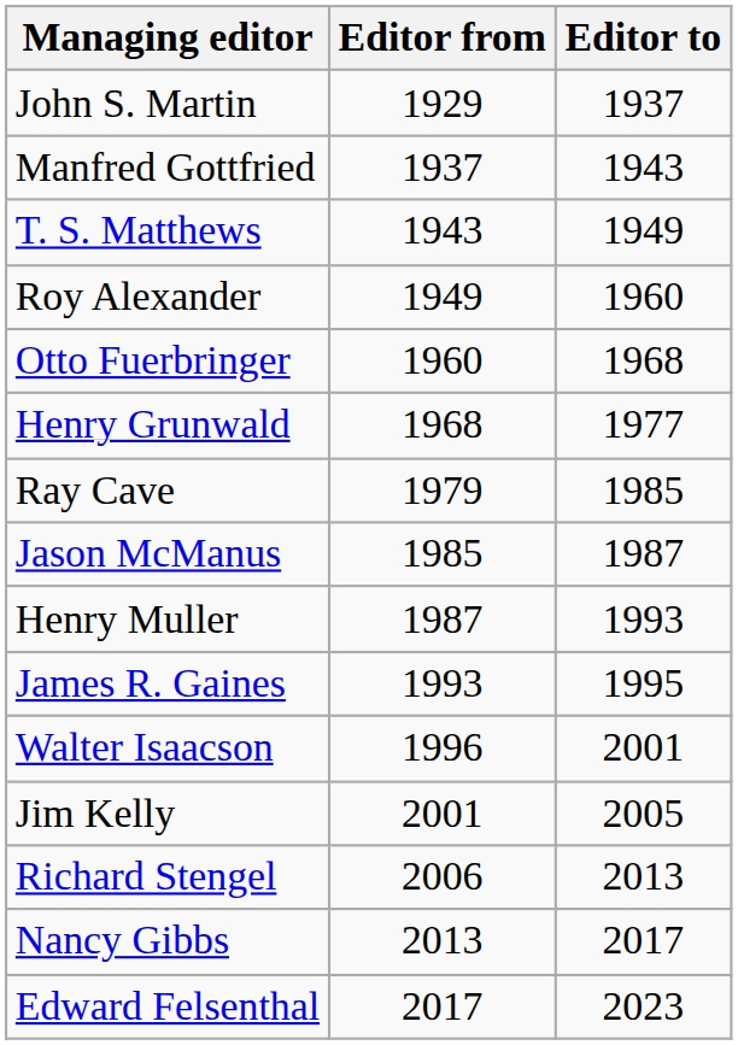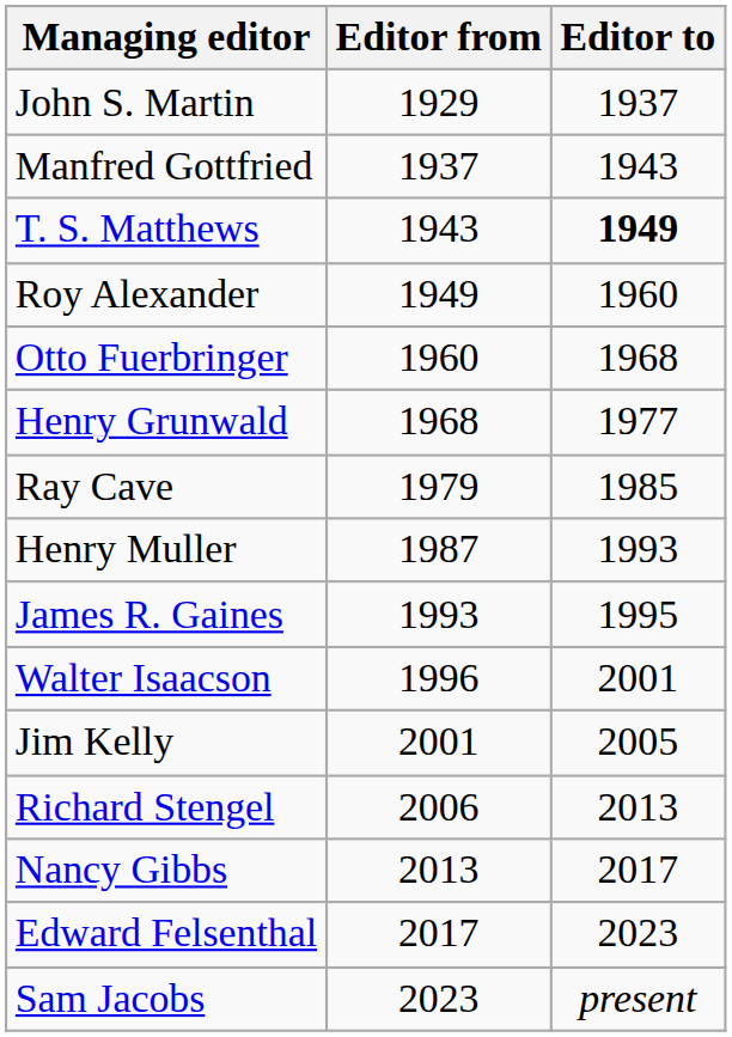T. S. Matthews | Editor to: normal -> bold
- row: Jason McManus | 1985 | 1987
+ row: Sam Jacobs | 2023 | present
